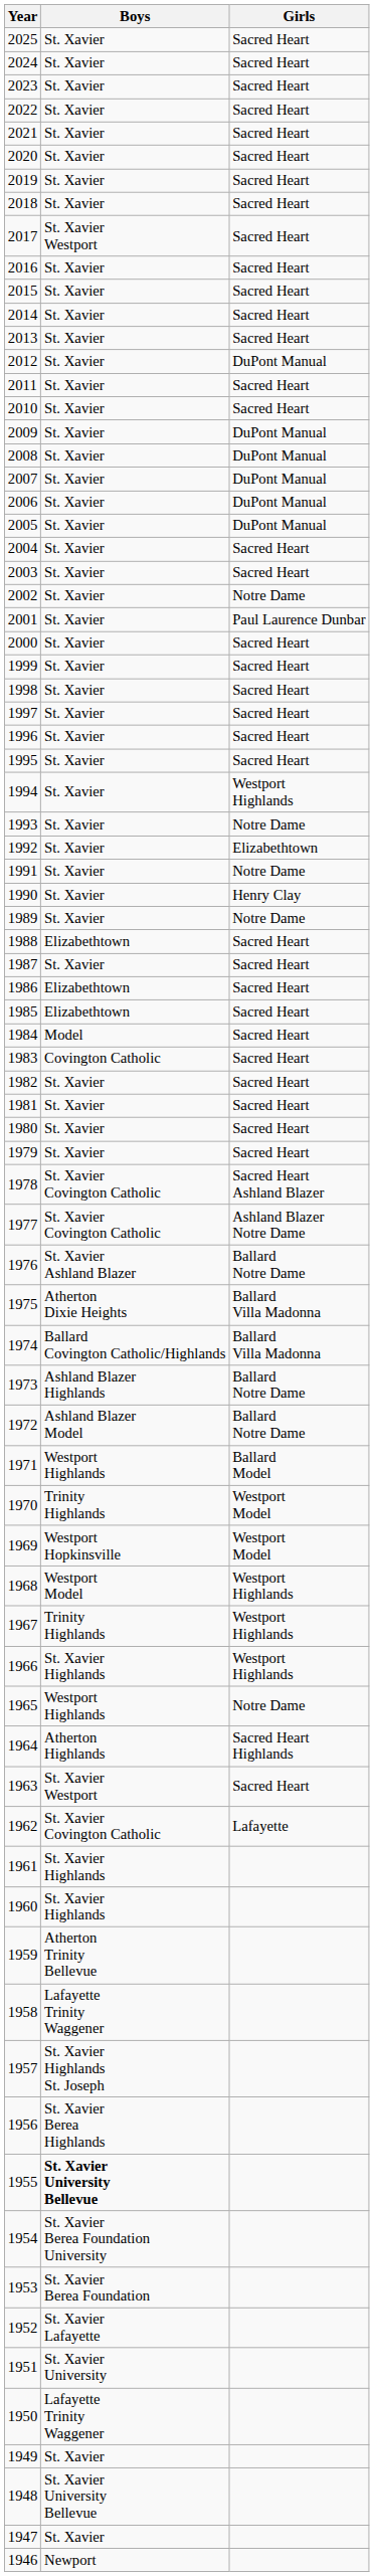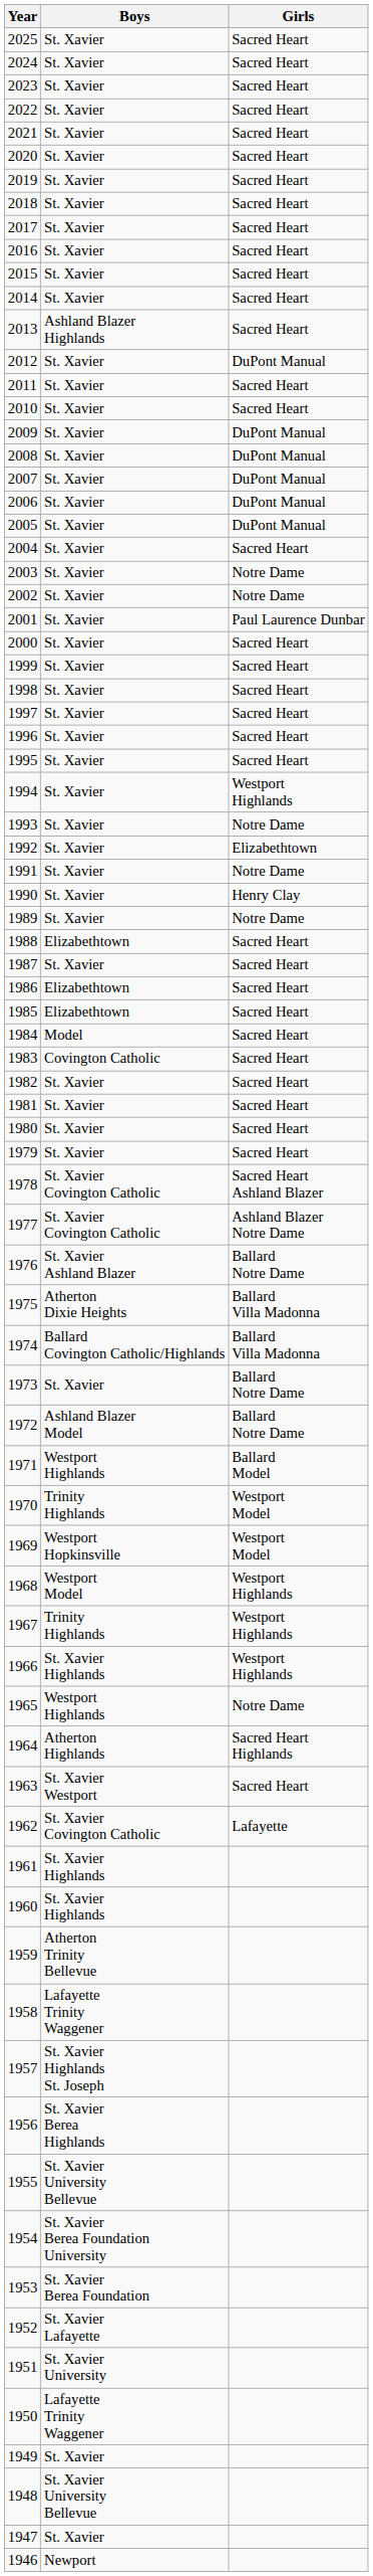2017 | Boys: St. Xavier Westport -> St. Xavier
2013 | Boys: St. Xavier -> Ashland Blazer Highlands
2003 | Girls: Sacred Heart -> Notre Dame
1973 | Boys: Ashland Blazer Highlands -> St. Xavier
1955 | Boys: bold -> normal
